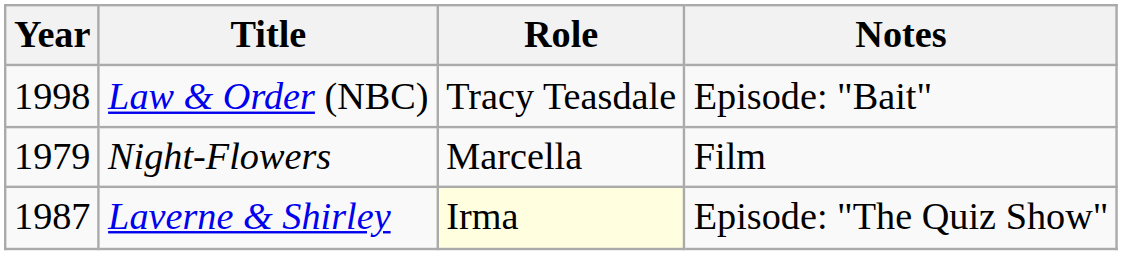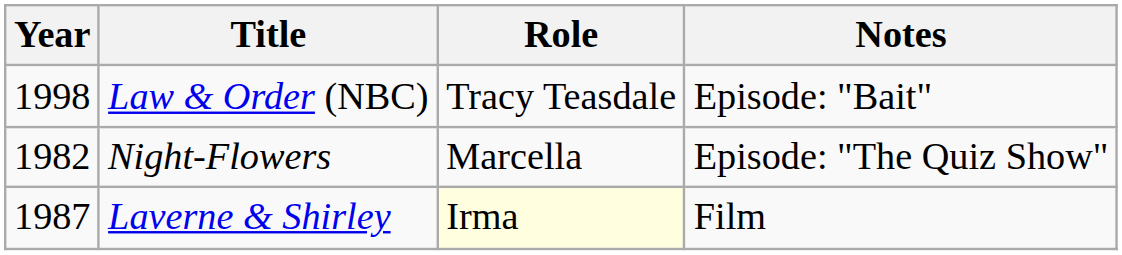Night-Flowers | Year: 1979 -> 1982
Night-Flowers | Notes: Film -> Episode: "The Quiz Show"
Laverne & Shirley | Notes: Episode: "The Quiz Show" -> Film
